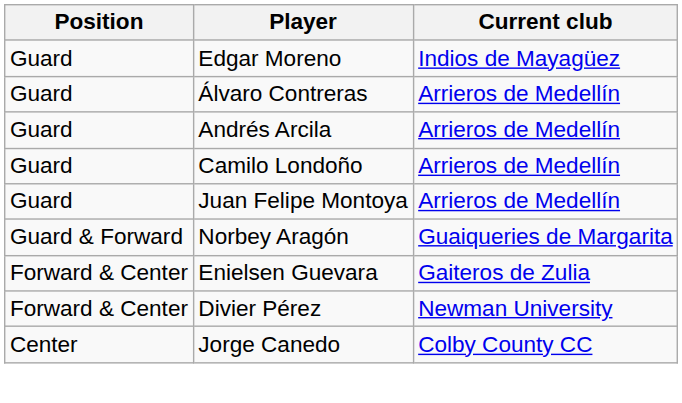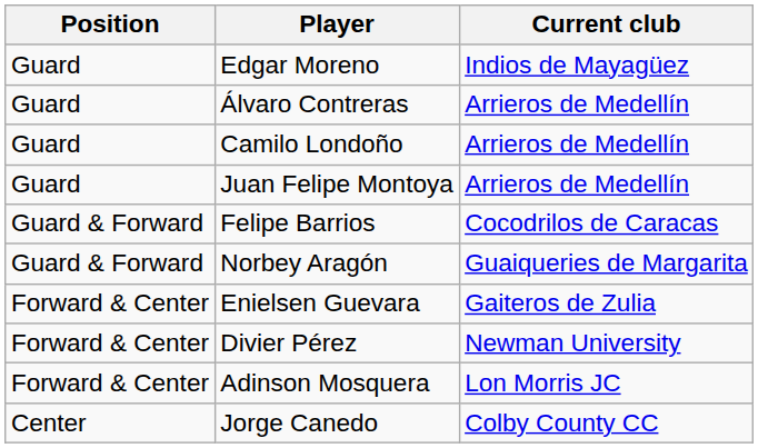- row: Guard | Andrés Arcila | Arrieros de Medellín
+ row: Guard & Forward | Felipe Barrios | Cocodrilos de Caracas
+ row: Forward & Center | Adinson Mosquera | Lon Morris JC
